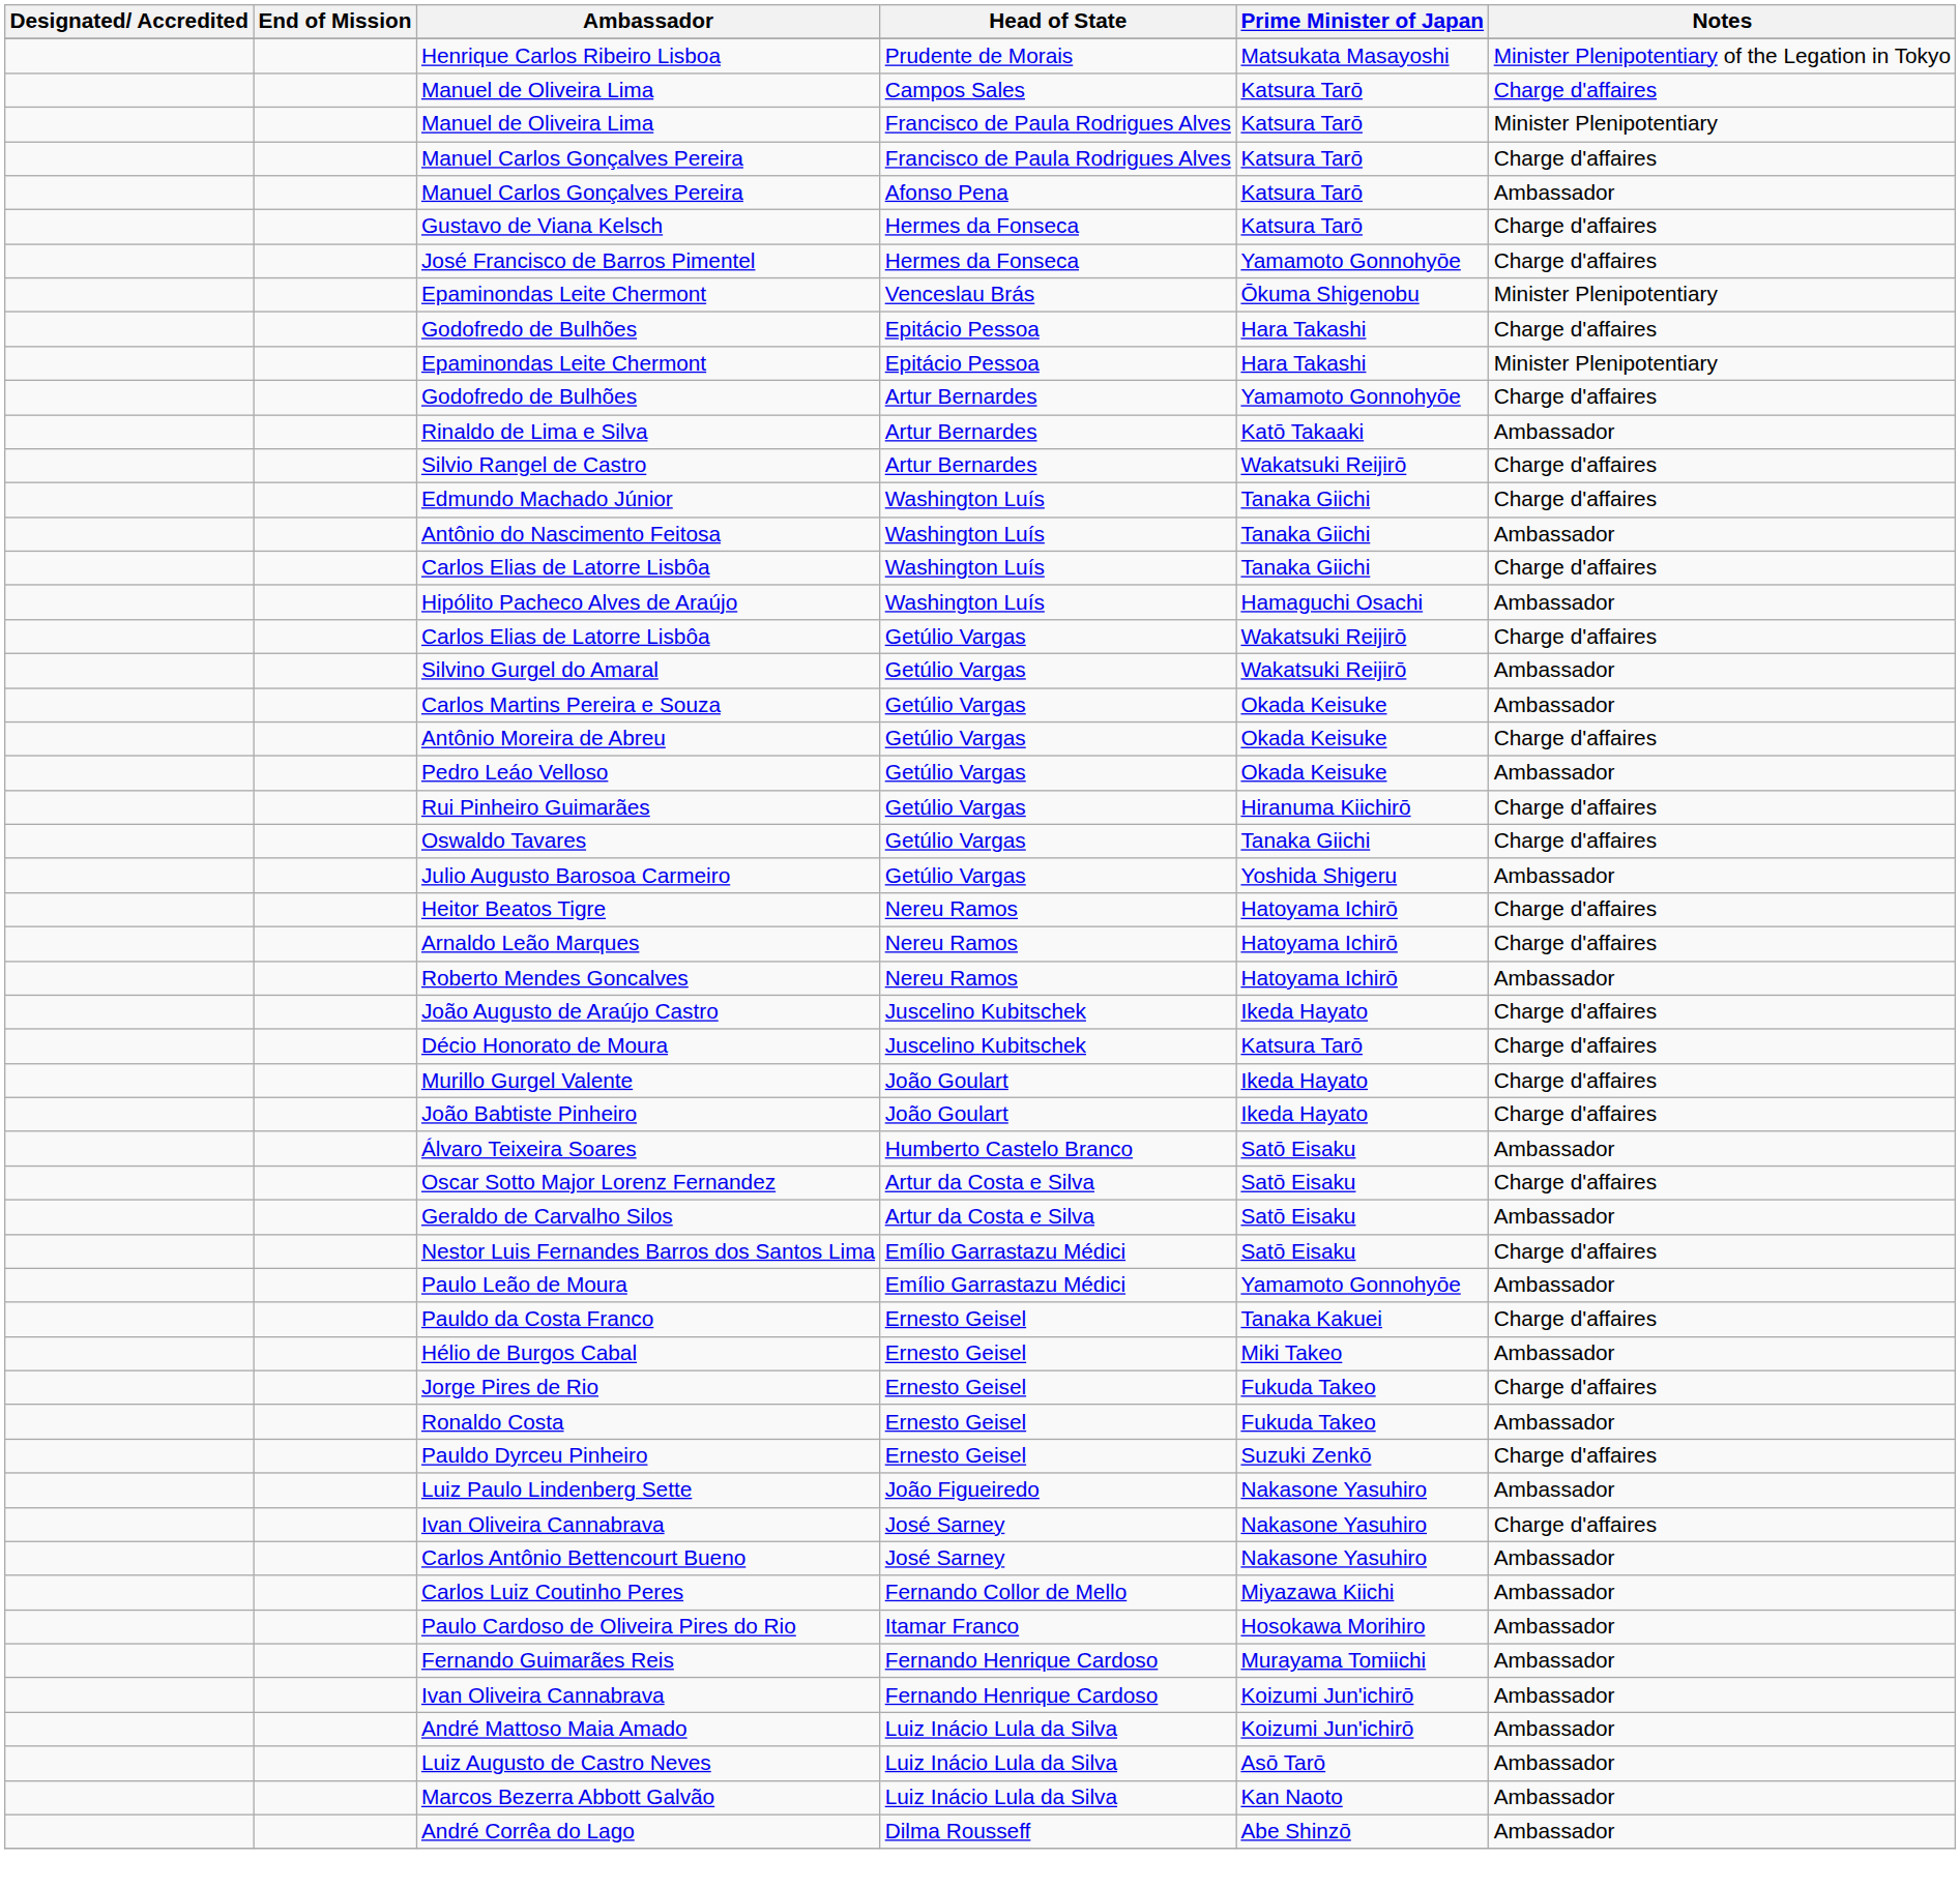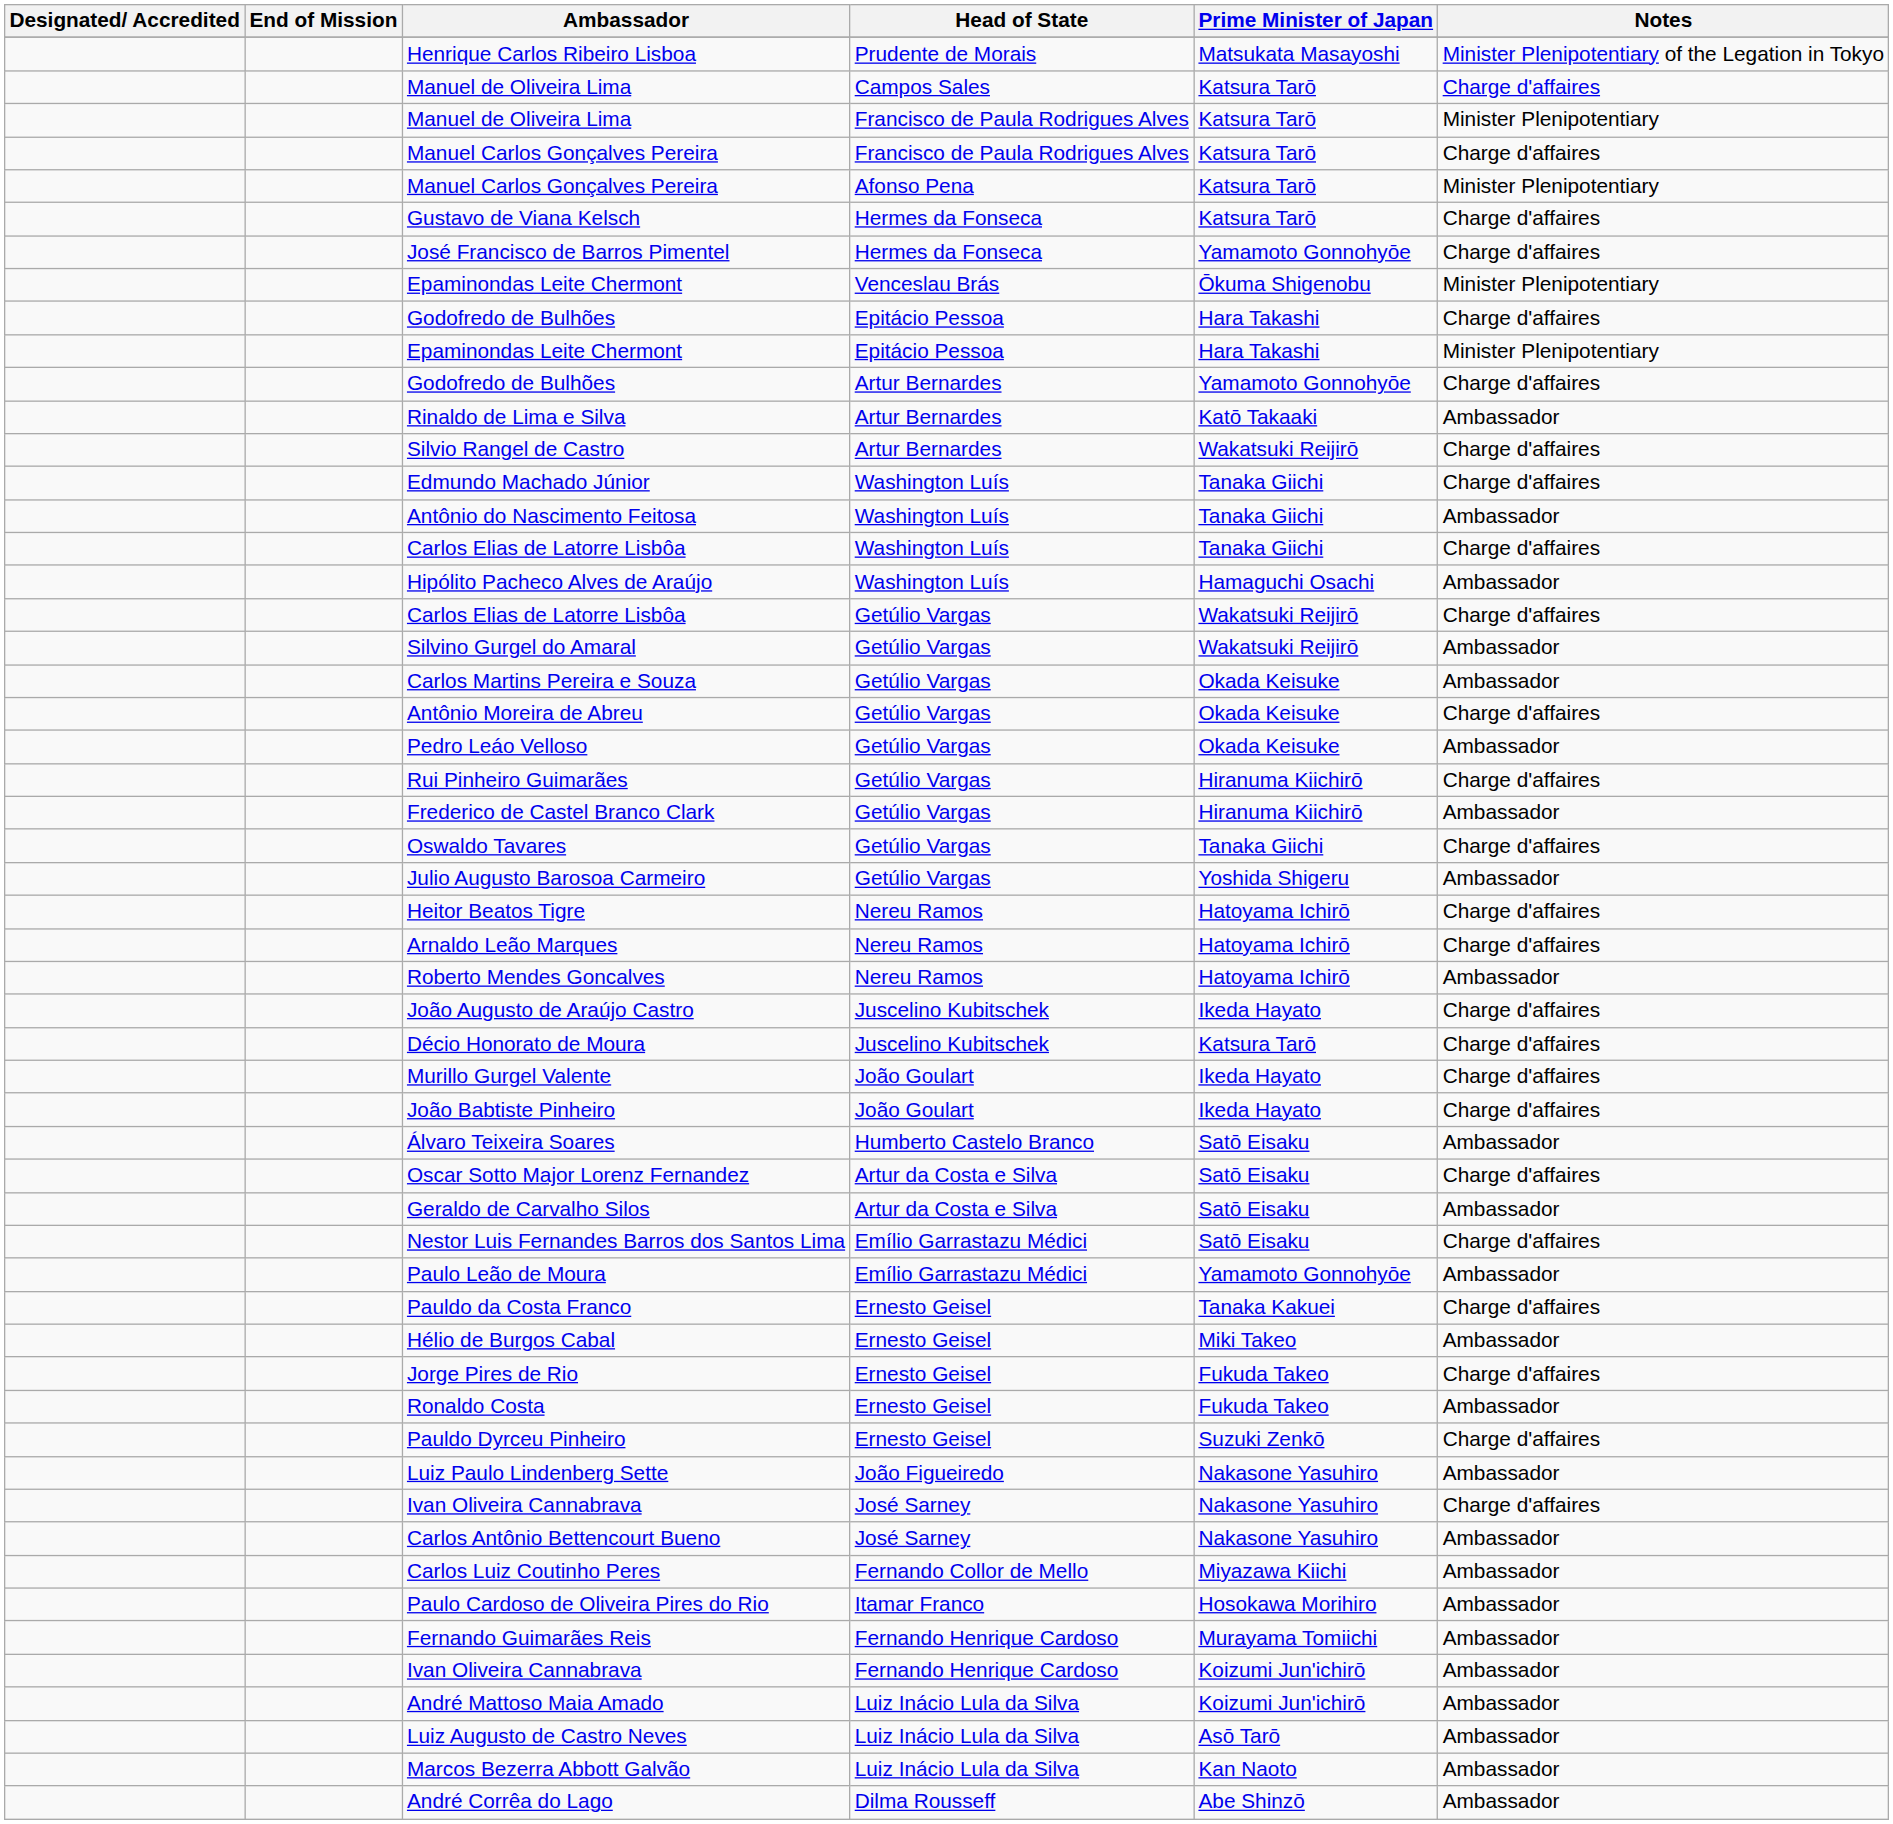Manuel Carlos Gonçalves Pereira / Afonso Pena | Notes: Ambassador -> Minister Plenipotentiary
+ row: Frederico de Castel Branco Clark | Getúlio Vargas | Hiranuma Kiichirō | Ambassador
